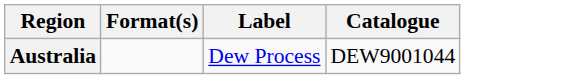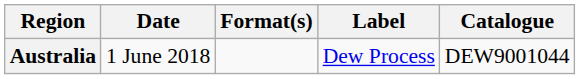+ column: Date | 1 June 2018
